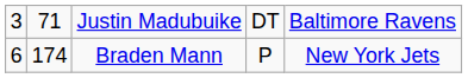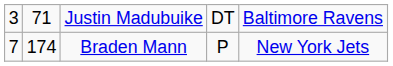Braden Mann | column 1: 6 -> 7
